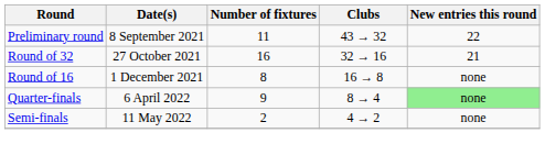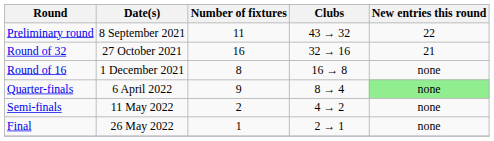+ row: Final | 26 May 2022 | 1 | 2 → 1 | none
